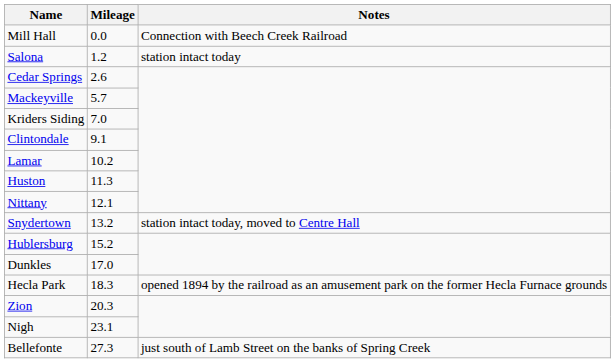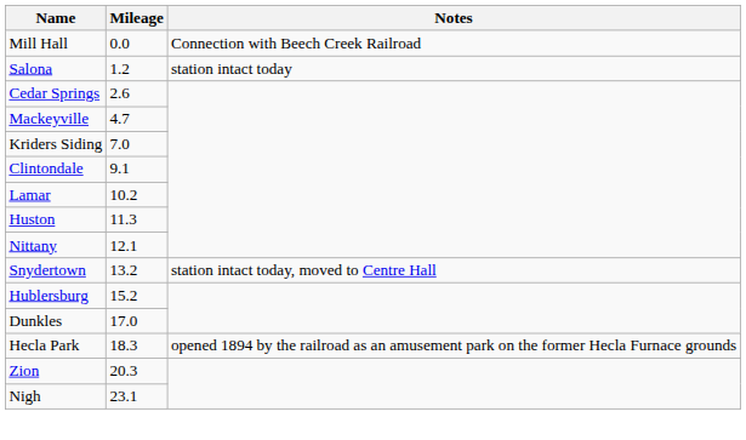Mackeyville | Mileage: 5.7 -> 4.7
- row: Bellefonte | 27.3 | just south of Lamb Street on the banks of Spring Creek
